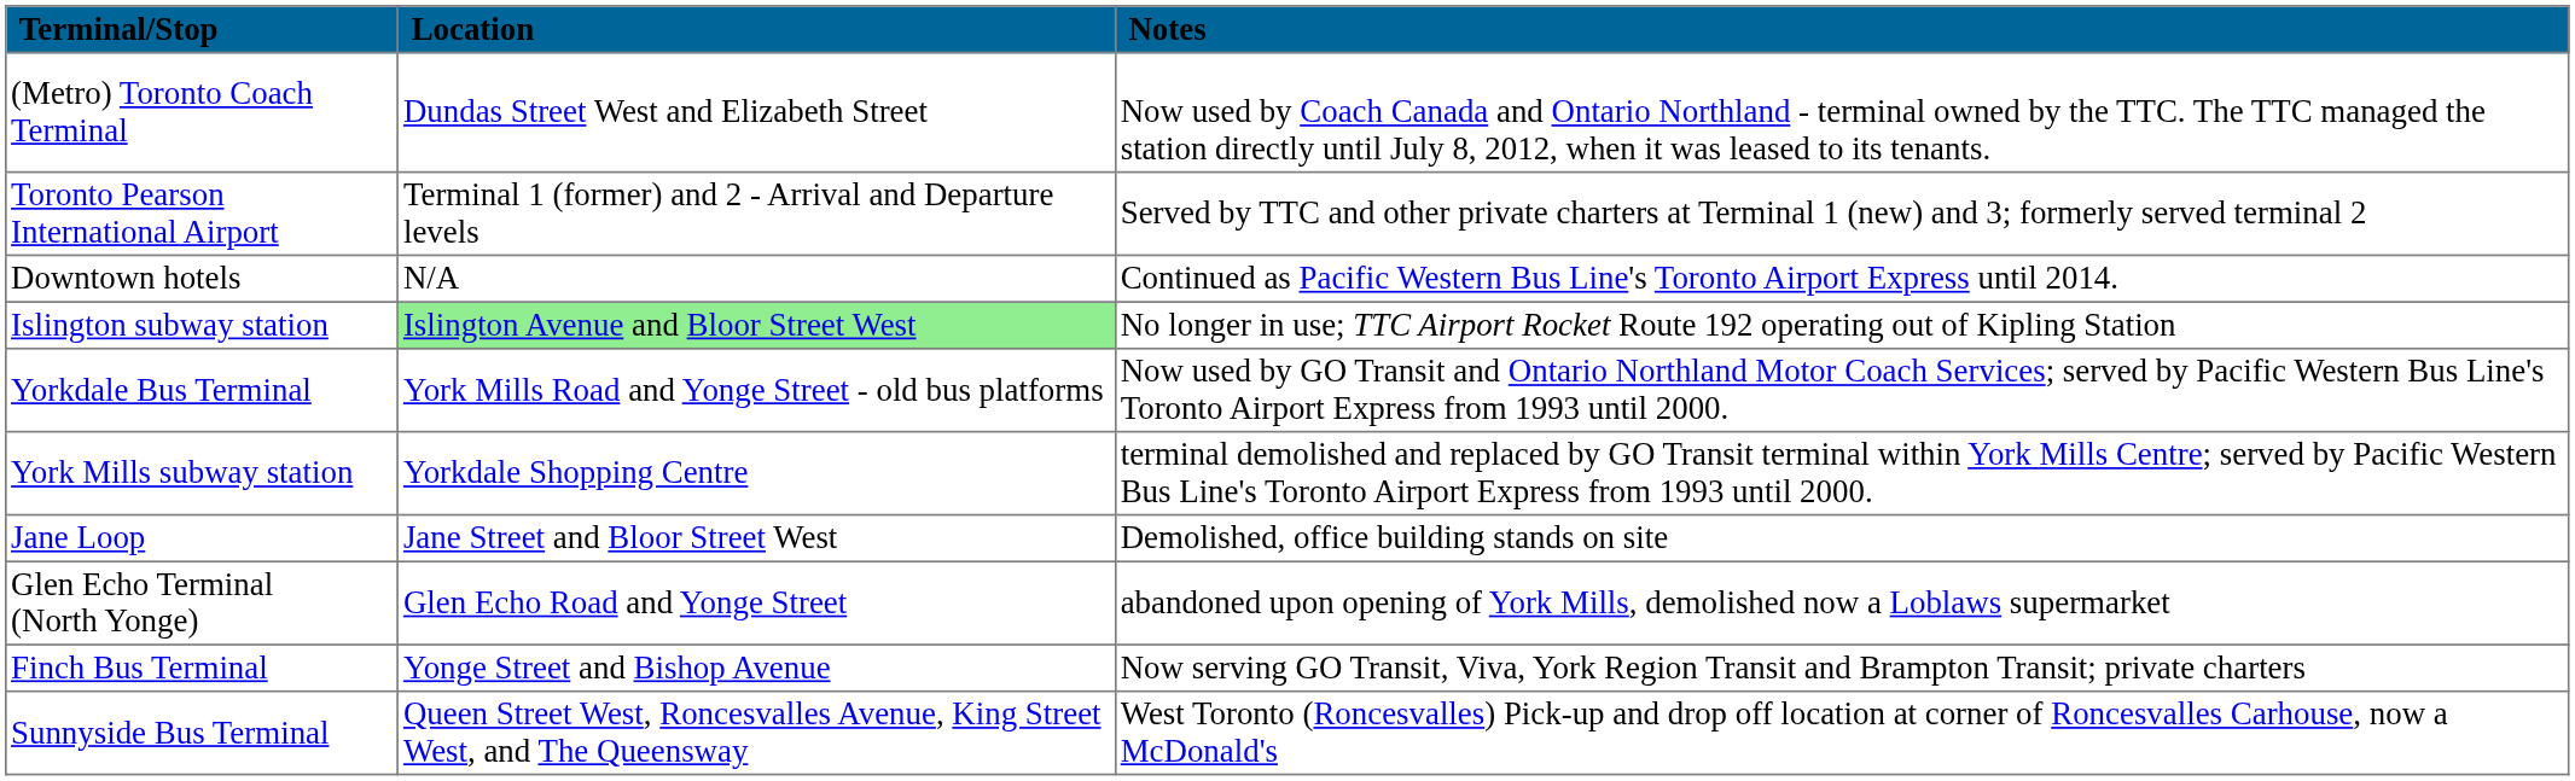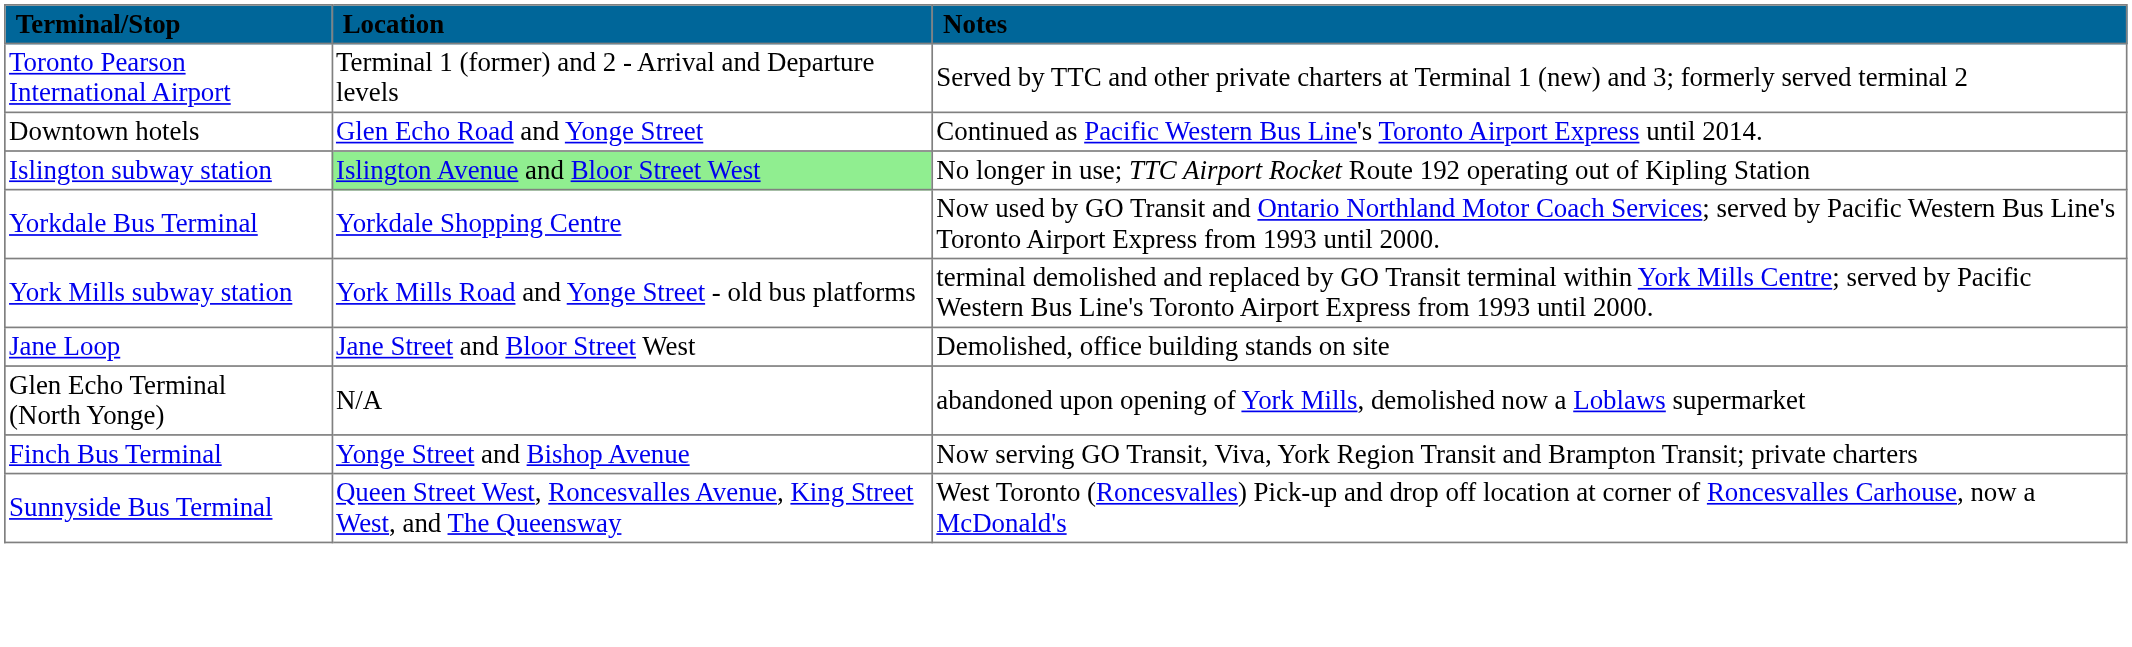- row: (Metro) Toronto Coach Terminal | Dundas Street West and Elizabeth Street | Now used by Coach Canada and Ontario Northland - terminal owned by the TTC. The TTC managed the station directly until July 8, 2012, when it was leased to its tenants.
Downtown hotels | Location: N/A -> Glen Echo Road and Yonge Street
Yorkdale Bus Terminal | Location: York Mills Road and Yonge Street - old bus platforms -> Yorkdale Shopping Centre
York Mills subway station | Location: Yorkdale Shopping Centre -> York Mills Road and Yonge Street - old bus platforms
Glen Echo Terminal (North Yonge) | Location: Glen Echo Road and Yonge Street -> N/A
